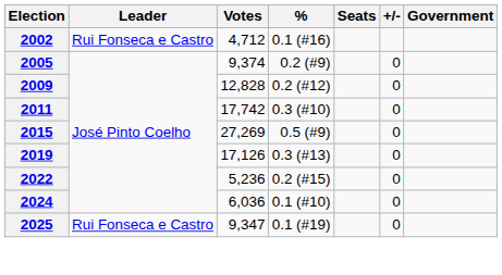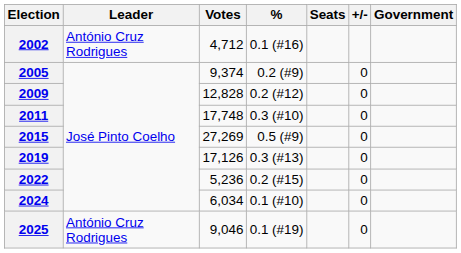2002 | Leader: Rui Fonseca e Castro -> António Cruz Rodrigues
2011 | Votes: 17,742 -> 17,748
2024 | Votes: 6,036 -> 6,034
2025 | Leader: Rui Fonseca e Castro -> António Cruz Rodrigues
2025 | Votes: 9,347 -> 9,046
